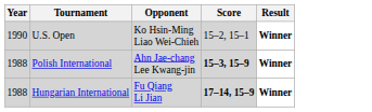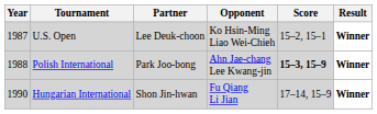+ column: Partner | Lee Deuk-choon | Park Joo-bong | Shon Jin-hwan
U.S. Open | Year: 1990 -> 1987
Hungarian International | Year: 1988 -> 1990
Hungarian International | Score: bold -> normal
